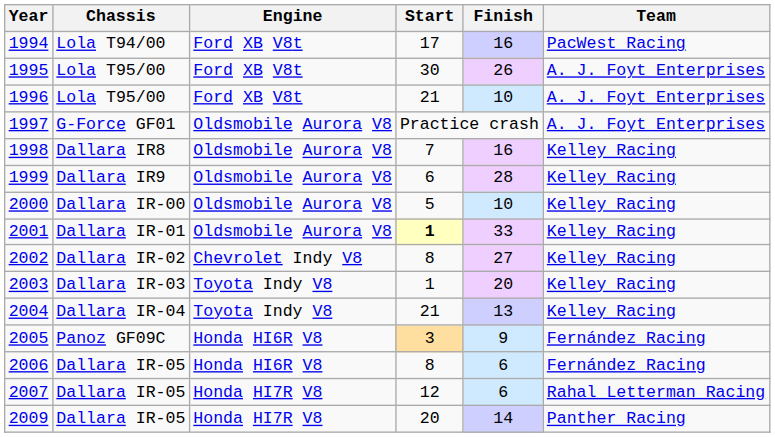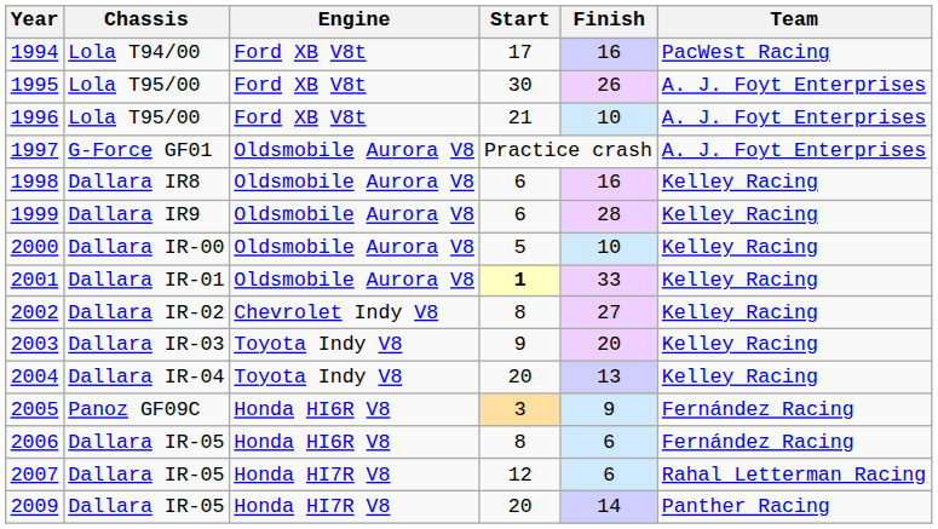1998 | Start: 7 -> 6
2003 | Start: 1 -> 9
2004 | Start: 21 -> 20
